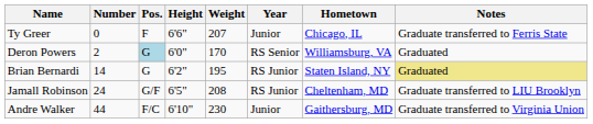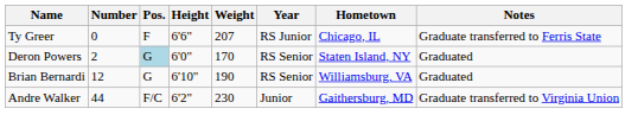Ty Greer | Year: Junior -> RS Junior
Deron Powers | Hometown: Williamsburg, VA -> Staten Island, NY
Brian Bernardi | Number: 14 -> 12
Brian Bernardi | Height: 6'2" -> 6'10"
Brian Bernardi | Weight: 195 -> 190
Brian Bernardi | Year: RS Junior -> RS Senior
Brian Bernardi | Hometown: Staten Island, NY -> Williamsburg, VA
Brian Bernardi | Notes: khaki background -> no background
- row: Jamall Robinson | 24 | G/F | 6'5" | 208 | RS Junior | Cheltenham, MD | Graduate transferred to LIU Brooklyn
Andre Walker | Height: 6'10" -> 6'2"
